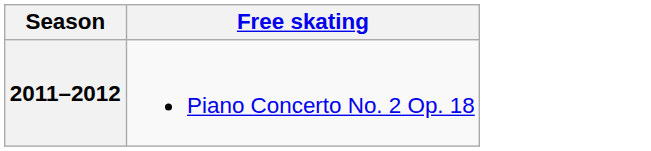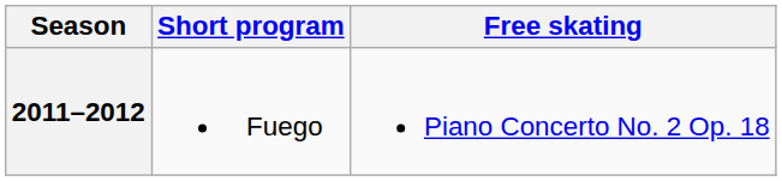+ column: Short program | Fuego
